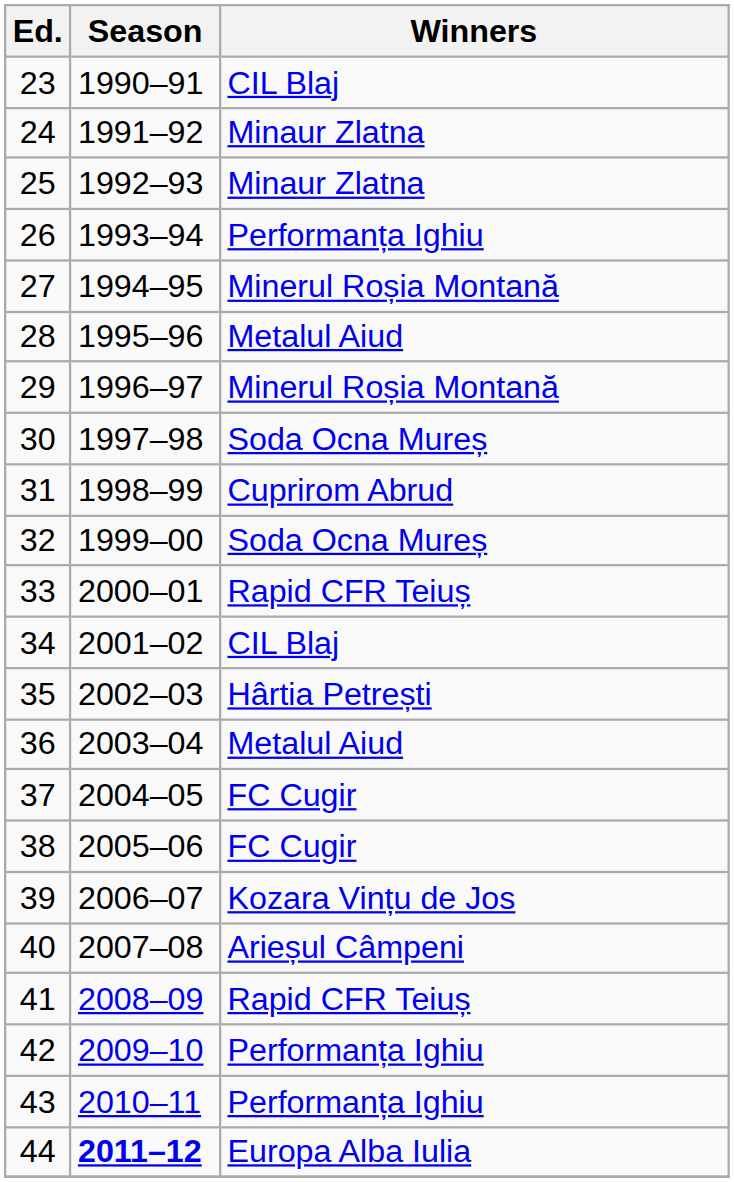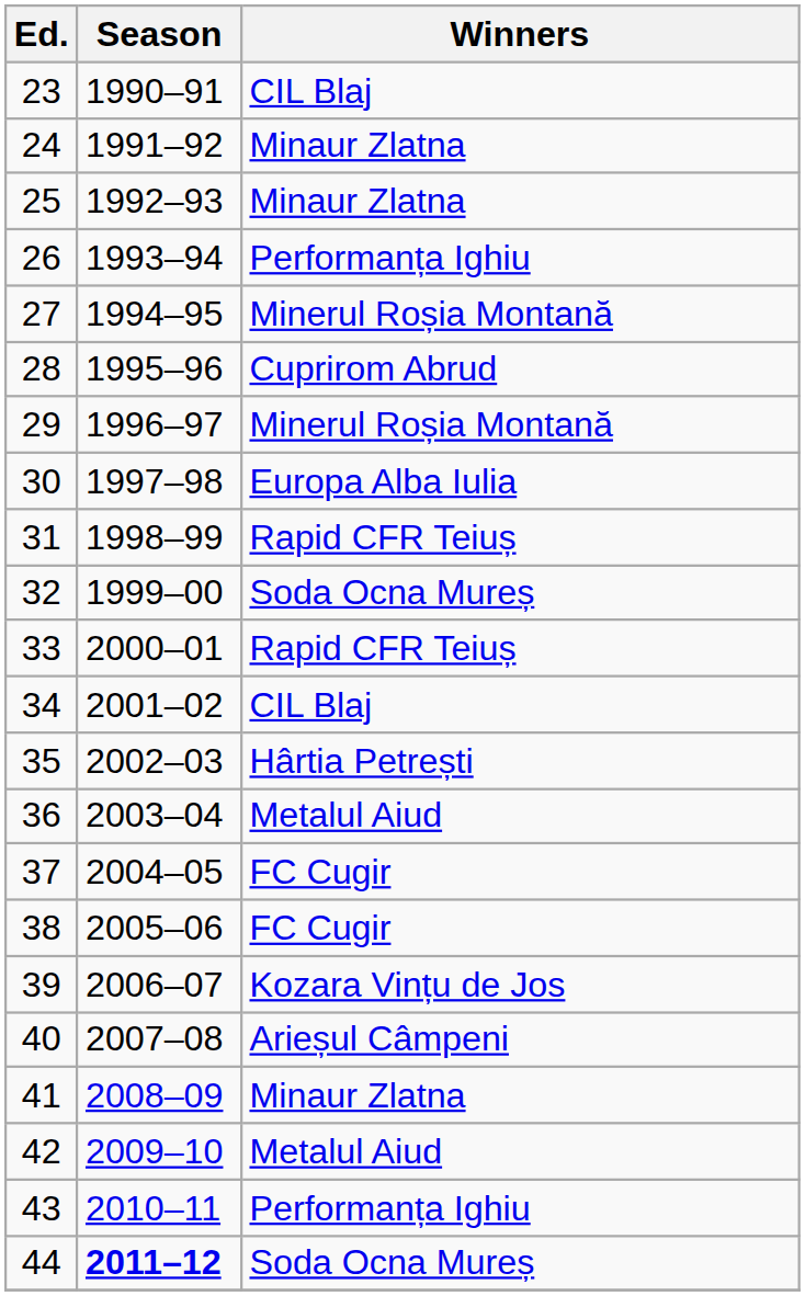28 | Winners: Metalul Aiud -> Cuprirom Abrud
30 | Winners: Soda Ocna Mureș -> Europa Alba Iulia
31 | Winners: Cuprirom Abrud -> Rapid CFR Teiuș
41 | Winners: Rapid CFR Teiuș -> Minaur Zlatna
42 | Winners: Performanța Ighiu -> Metalul Aiud
44 | Winners: Europa Alba Iulia -> Soda Ocna Mureș
